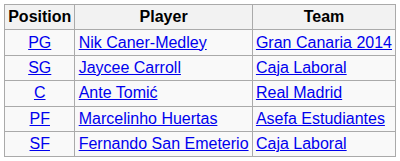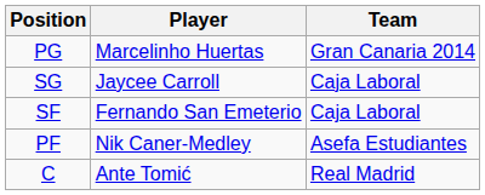PG | Player: Nik Caner-Medley -> Marcelinho Huertas
rows swapped: SF <-> C
PF | Player: Marcelinho Huertas -> Nik Caner-Medley
